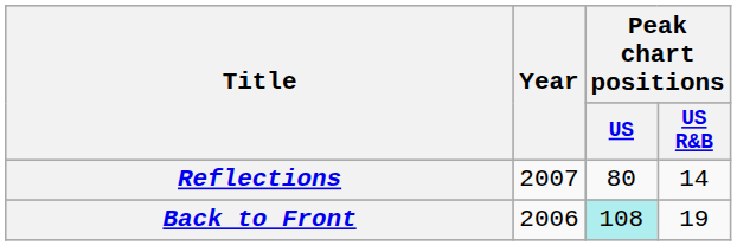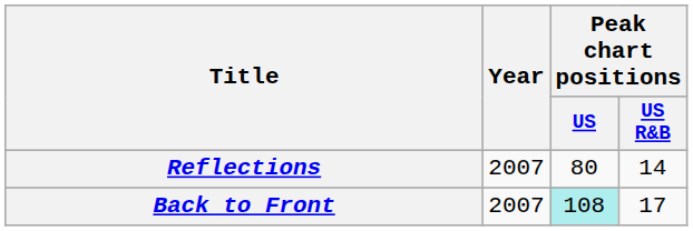Back to Front | Year: 2006 -> 2007
Back to Front | Peak chart positions / US R&B: 19 -> 17
